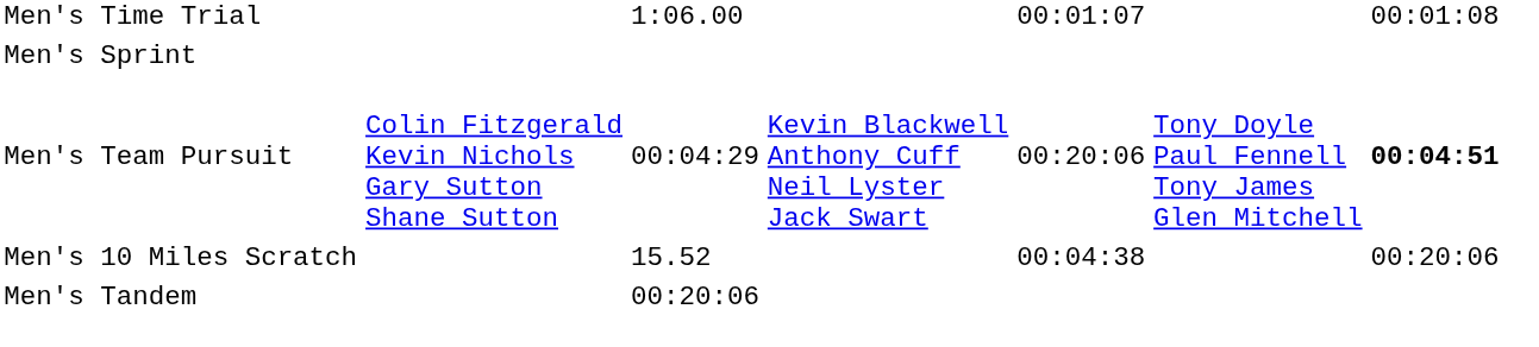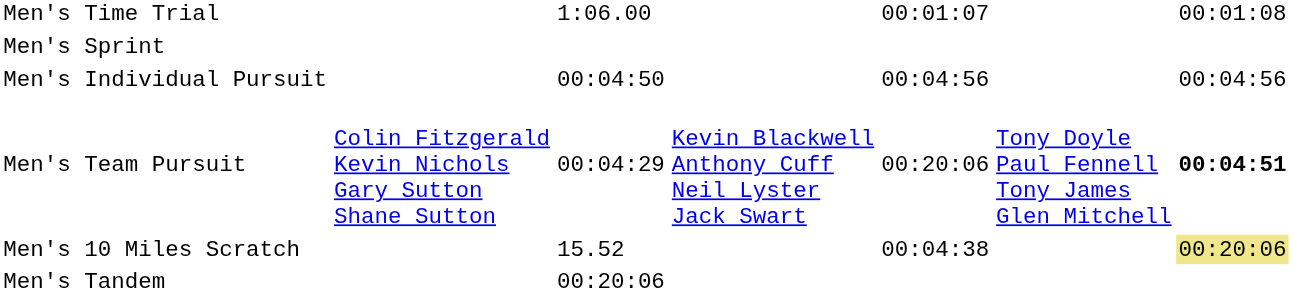+ row: Men's Individual Pursuit | 00:04:50 | 00:04:56 | 00:04:56
Men's 10 Miles Scratch | column 7: no background -> khaki background
